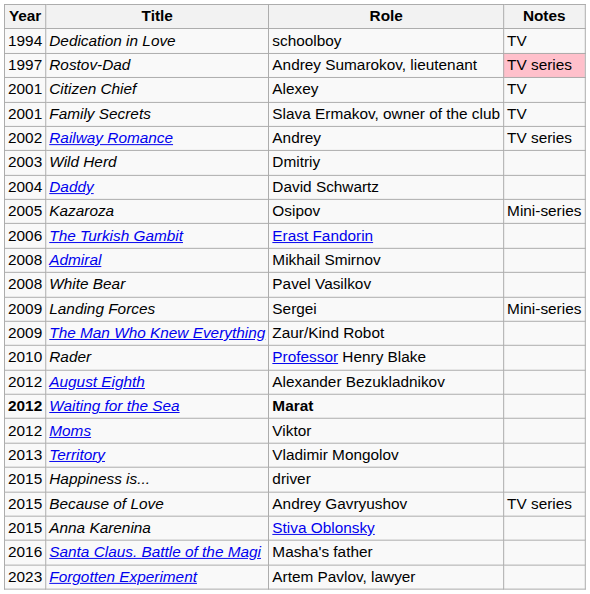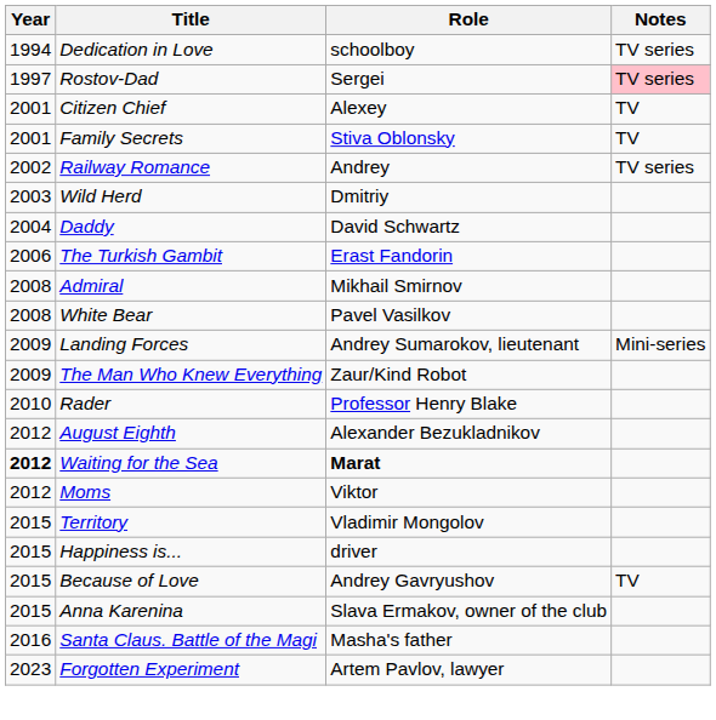Dedication in Love | Notes: TV -> TV series
Rostov-Dad | Role: Andrey Sumarokov, lieutenant -> Sergei
Family Secrets | Role: Slava Ermakov, owner of the club -> Stiva Oblonsky
- row: 2005 | Kazaroza | Osipov | Mini-series
Landing Forces | Role: Sergei -> Andrey Sumarokov, lieutenant
Territory | Year: 2013 -> 2015
Because of Love | Notes: TV series -> TV
Anna Karenina | Role: Stiva Oblonsky -> Slava Ermakov, owner of the club
